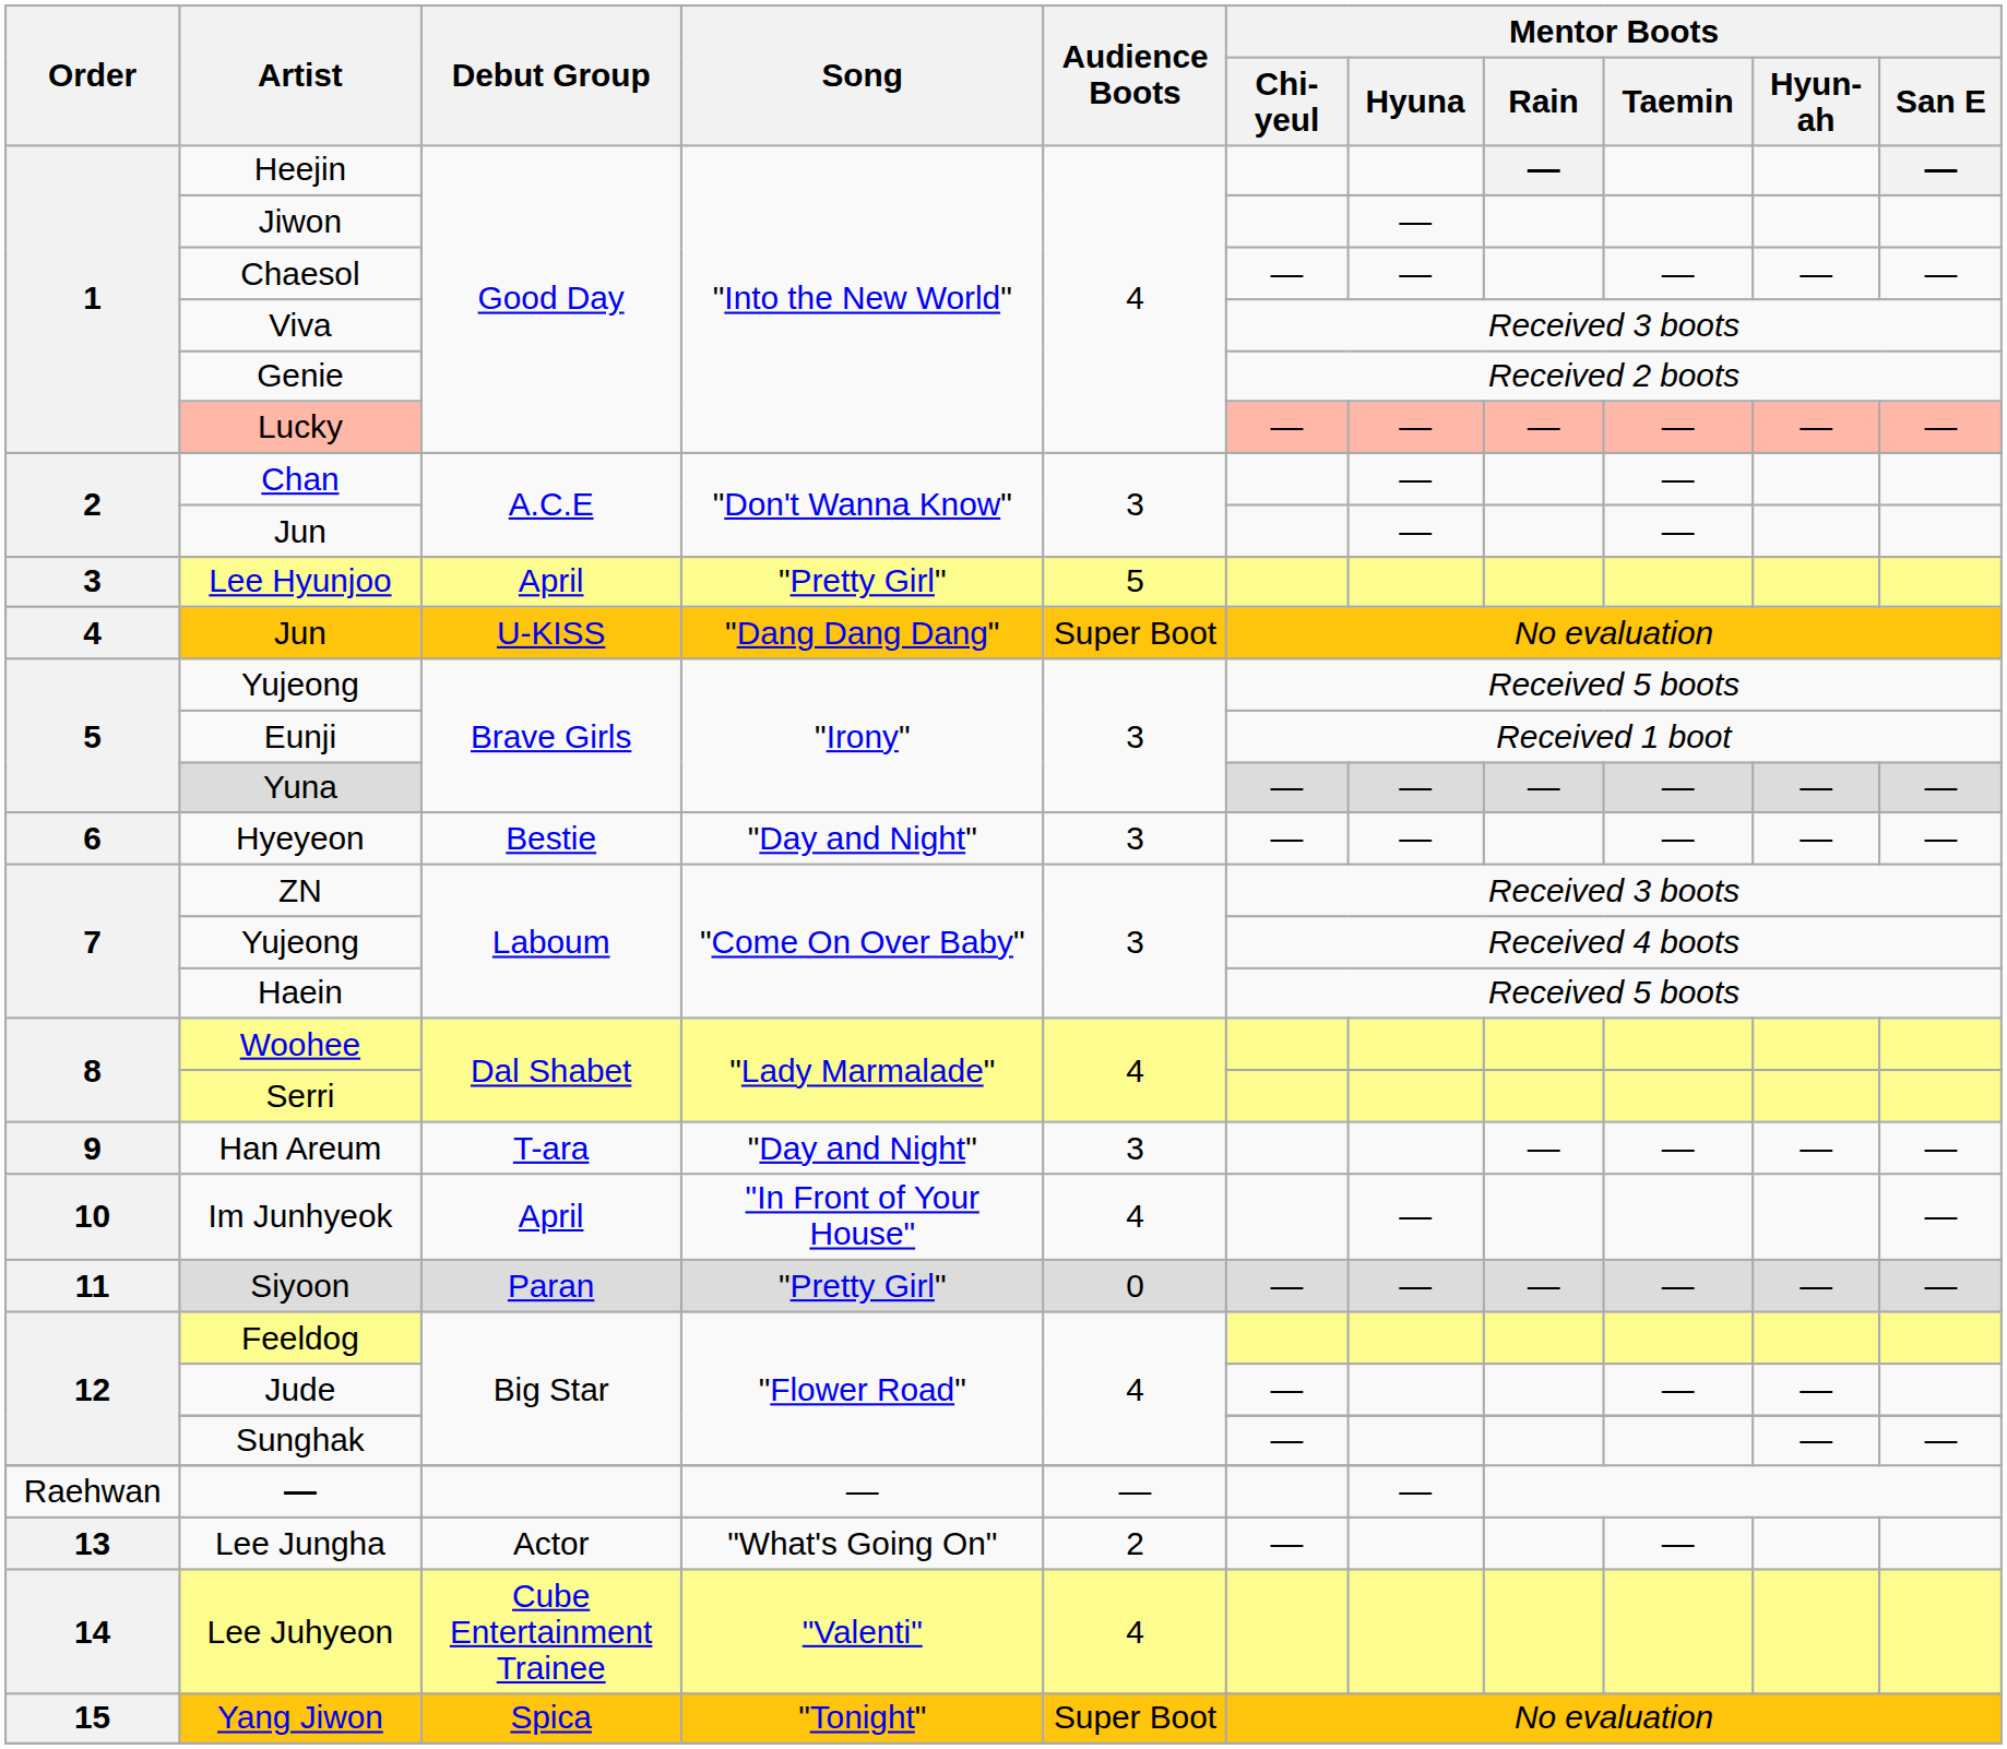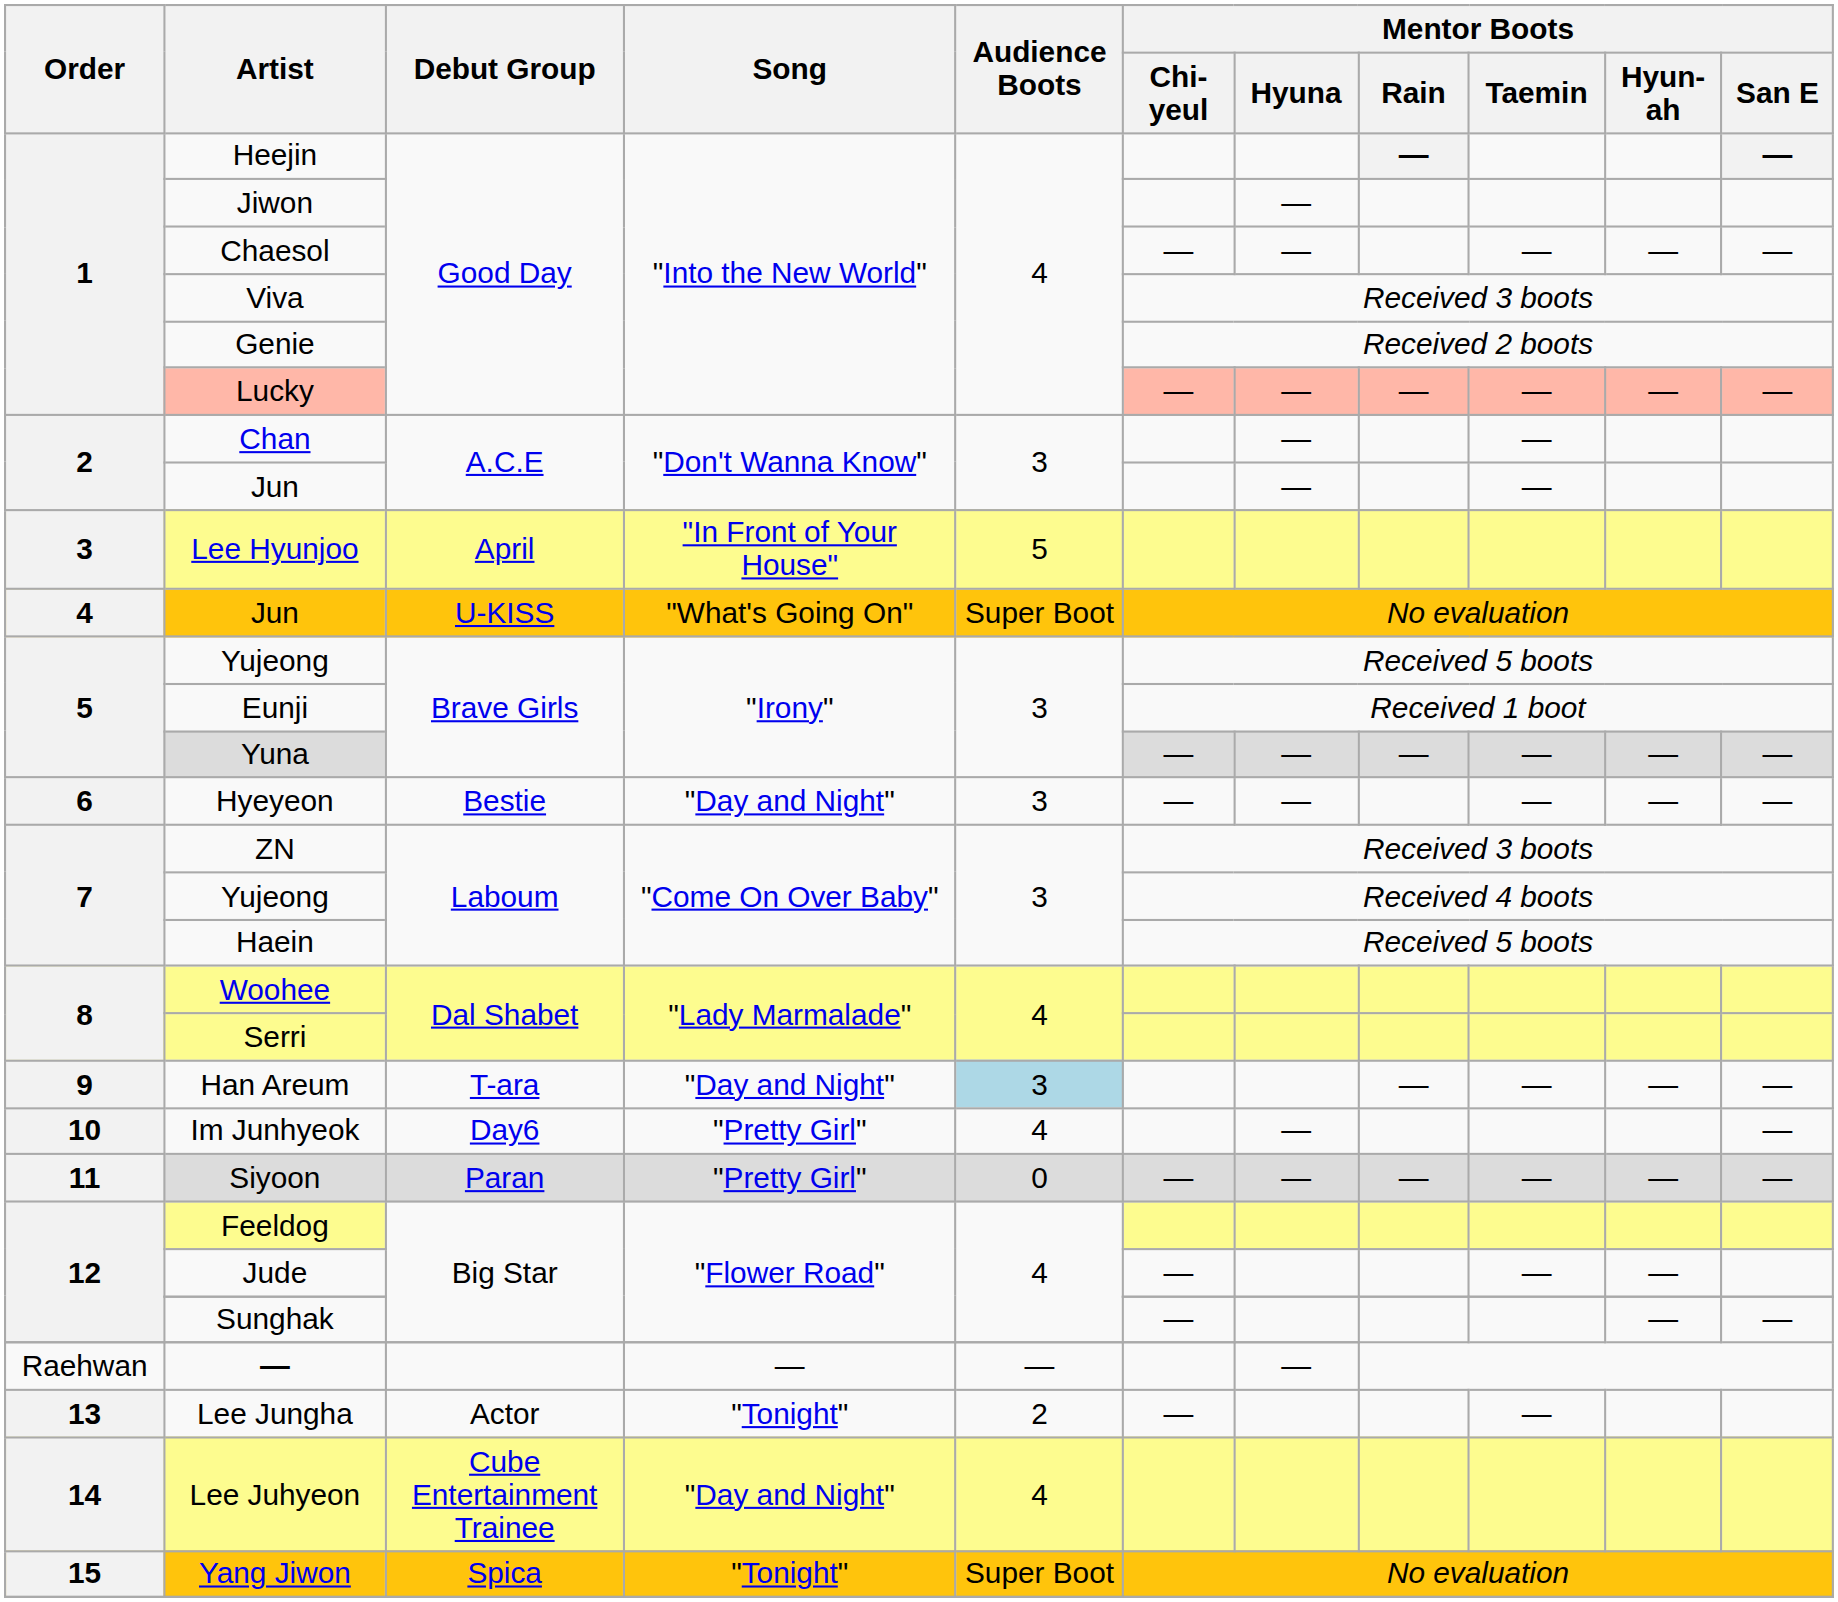Lee Hyunjoo | Song: "Pretty Girl" -> "In Front of Your House"
4 / Jun | Song: "Dang Dang Dang" -> "What's Going On"
Han Areum | Audience Boots: no background -> lightblue background
Im Junhyeok | Debut Group: April -> Day6
Im Junhyeok | Song: "In Front of Your House" -> "Pretty Girl"
Lee Jungha | Song: "What's Going On" -> "Tonight"
Lee Juhyeon | Song: "Valenti" -> "Day and Night"
